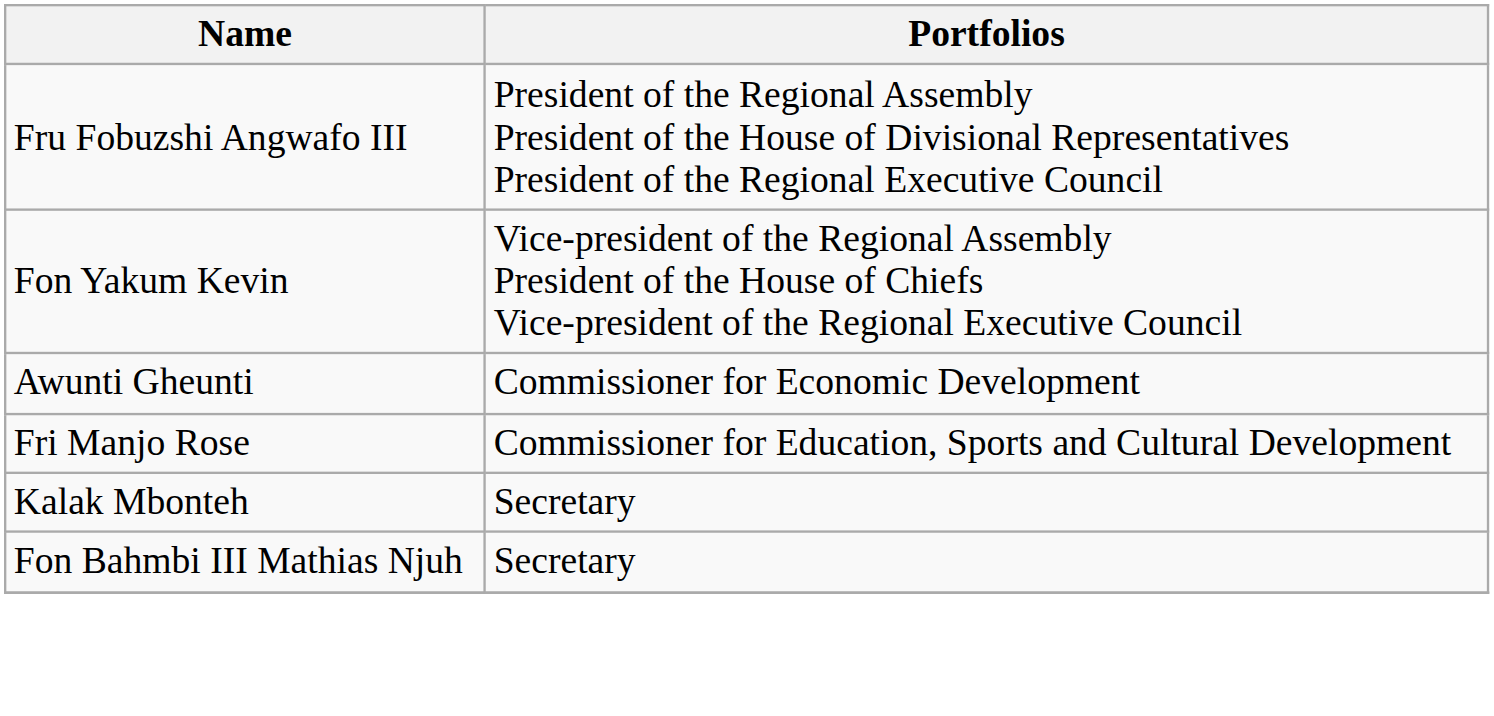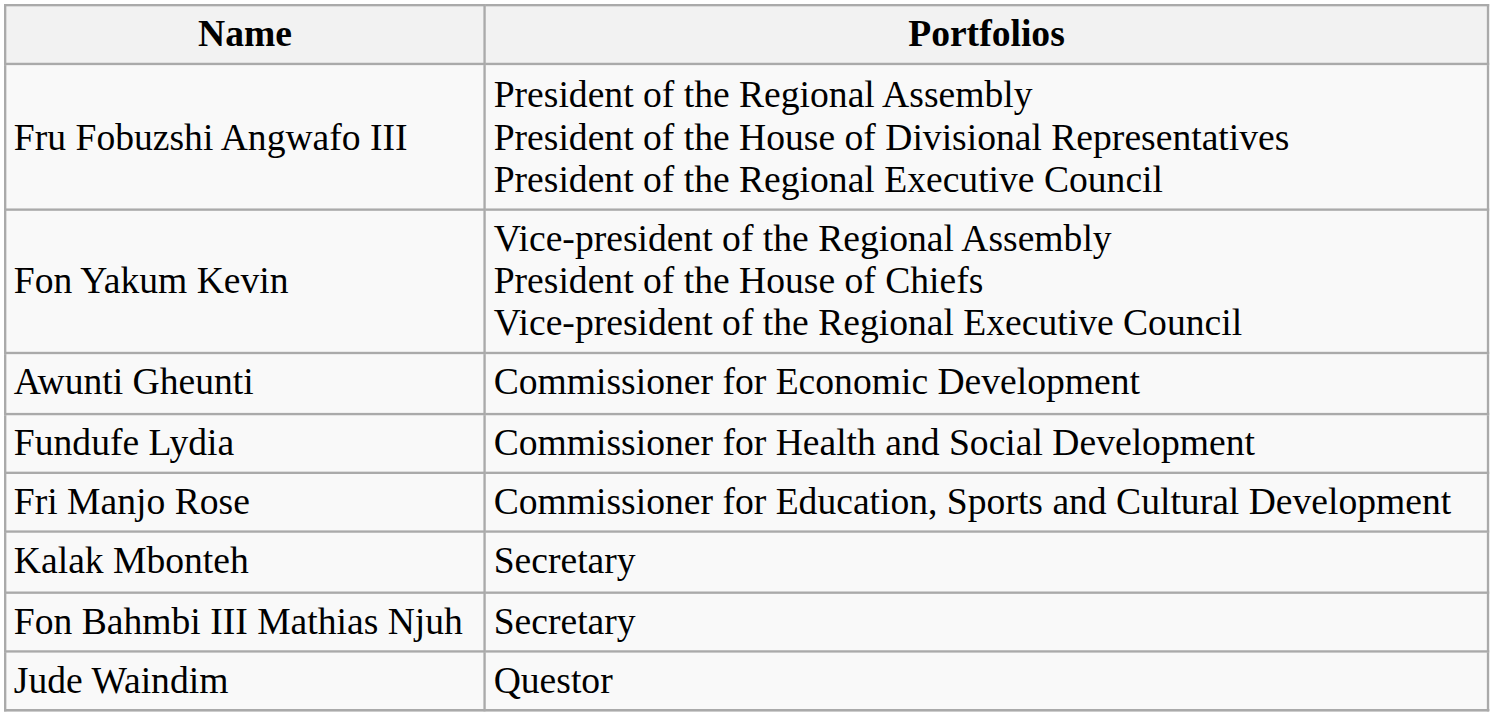+ row: Fundufe Lydia | Commissioner for Health and Social Development
+ row: Jude Waindim | Questor
